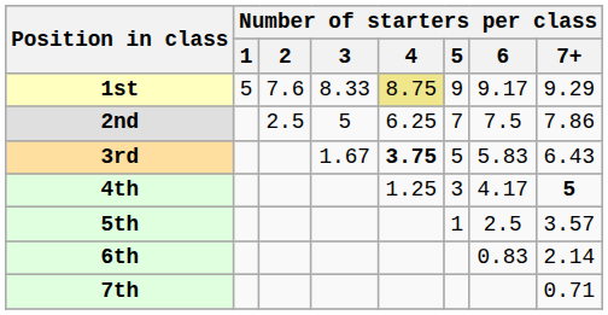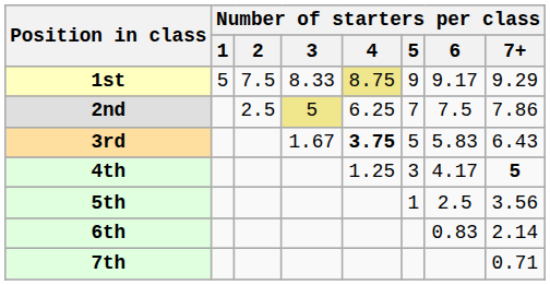1st | Number of starters per class / 2: 7.6 -> 7.5
2nd | Number of starters per class / 3: no background -> khaki background
5th | Number of starters per class / 7+: 3.57 -> 3.56
